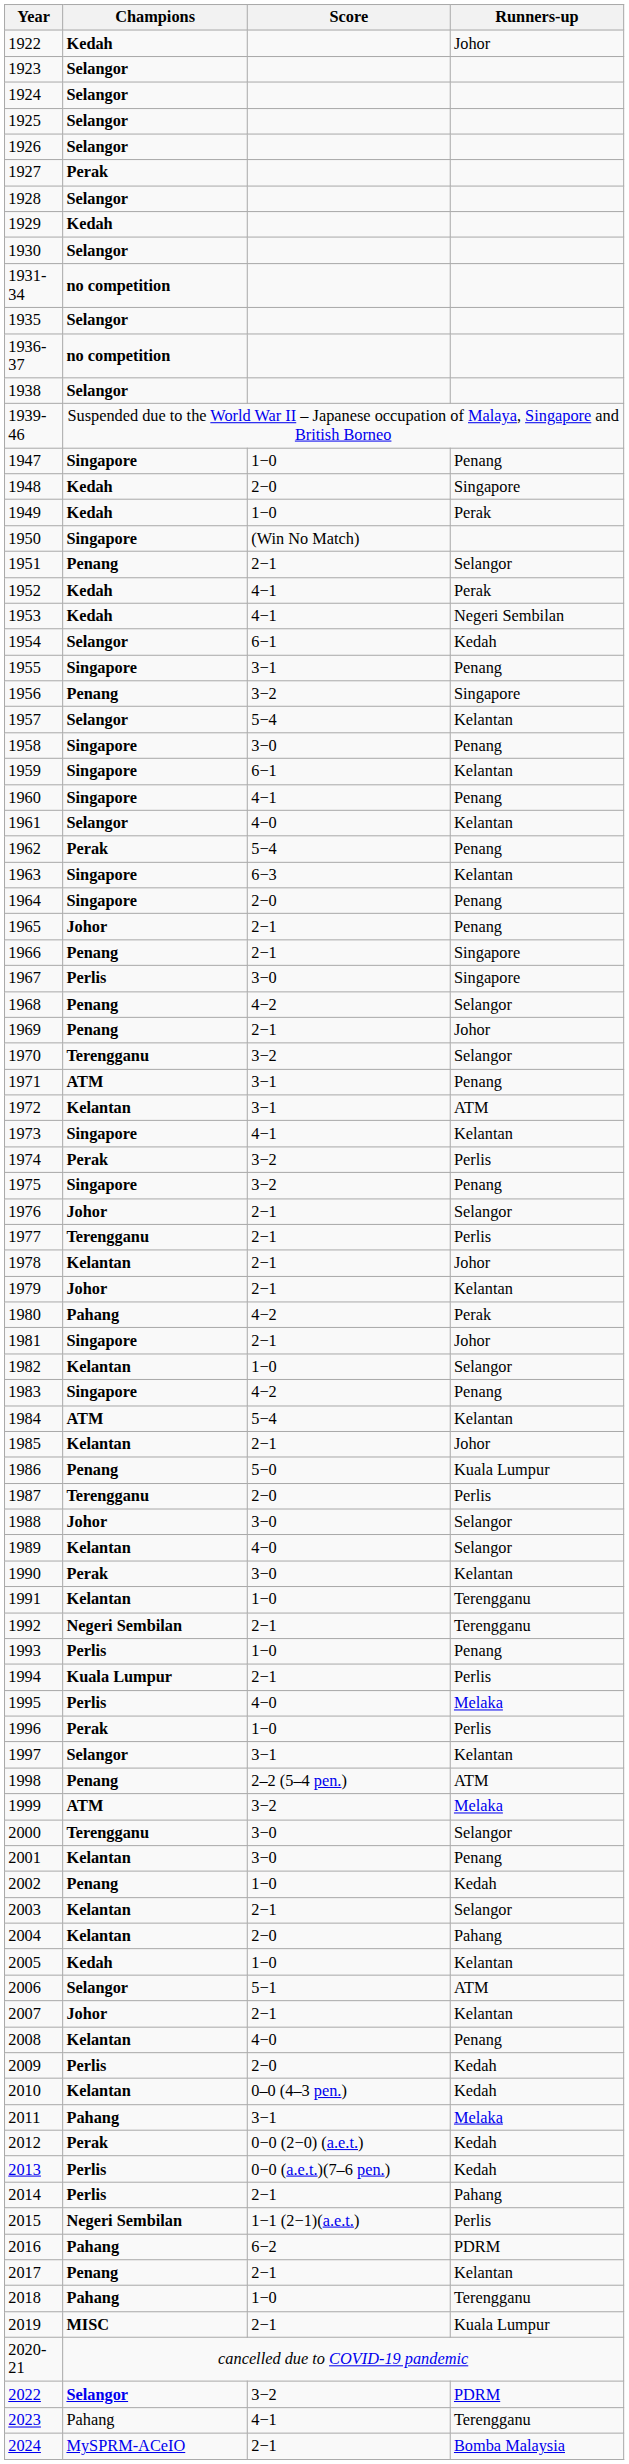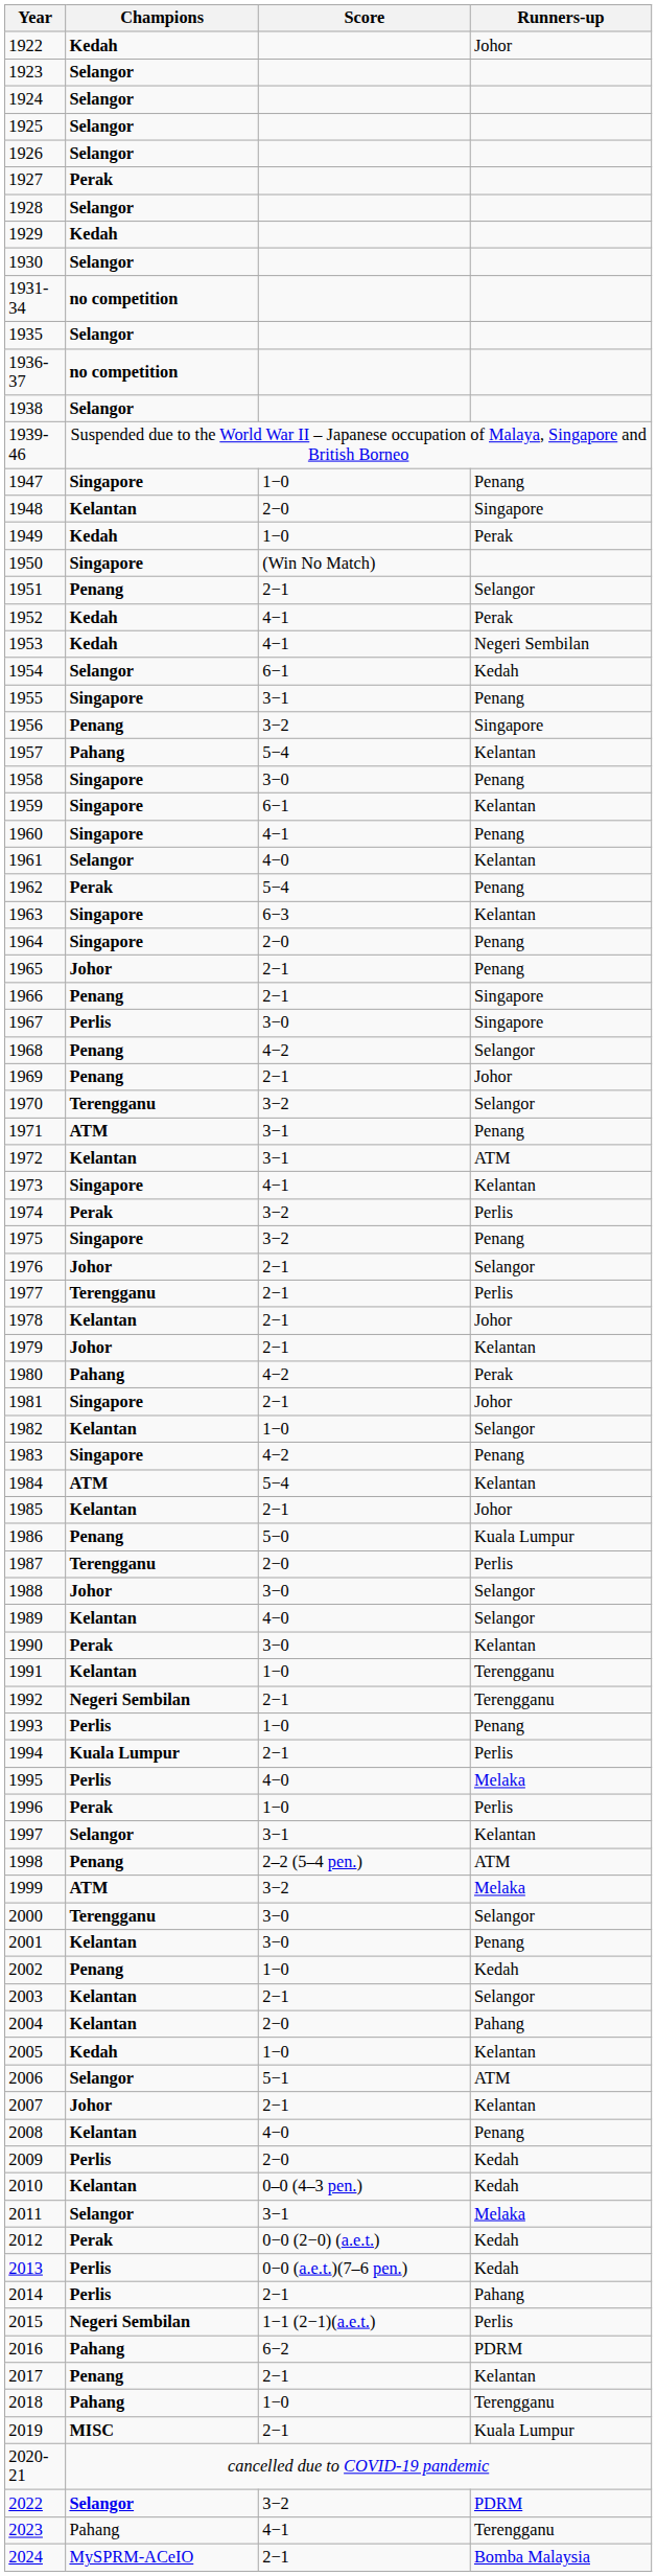1948 | Champions: Kedah -> Kelantan
1957 | Champions: Selangor -> Pahang
2011 | Champions: Pahang -> Selangor
